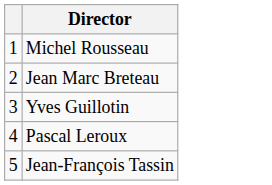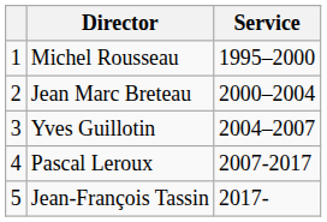+ column: Service | 1995–2000 | 2000–2004 | 2004–2007 | 2007-2017 | 2017-
